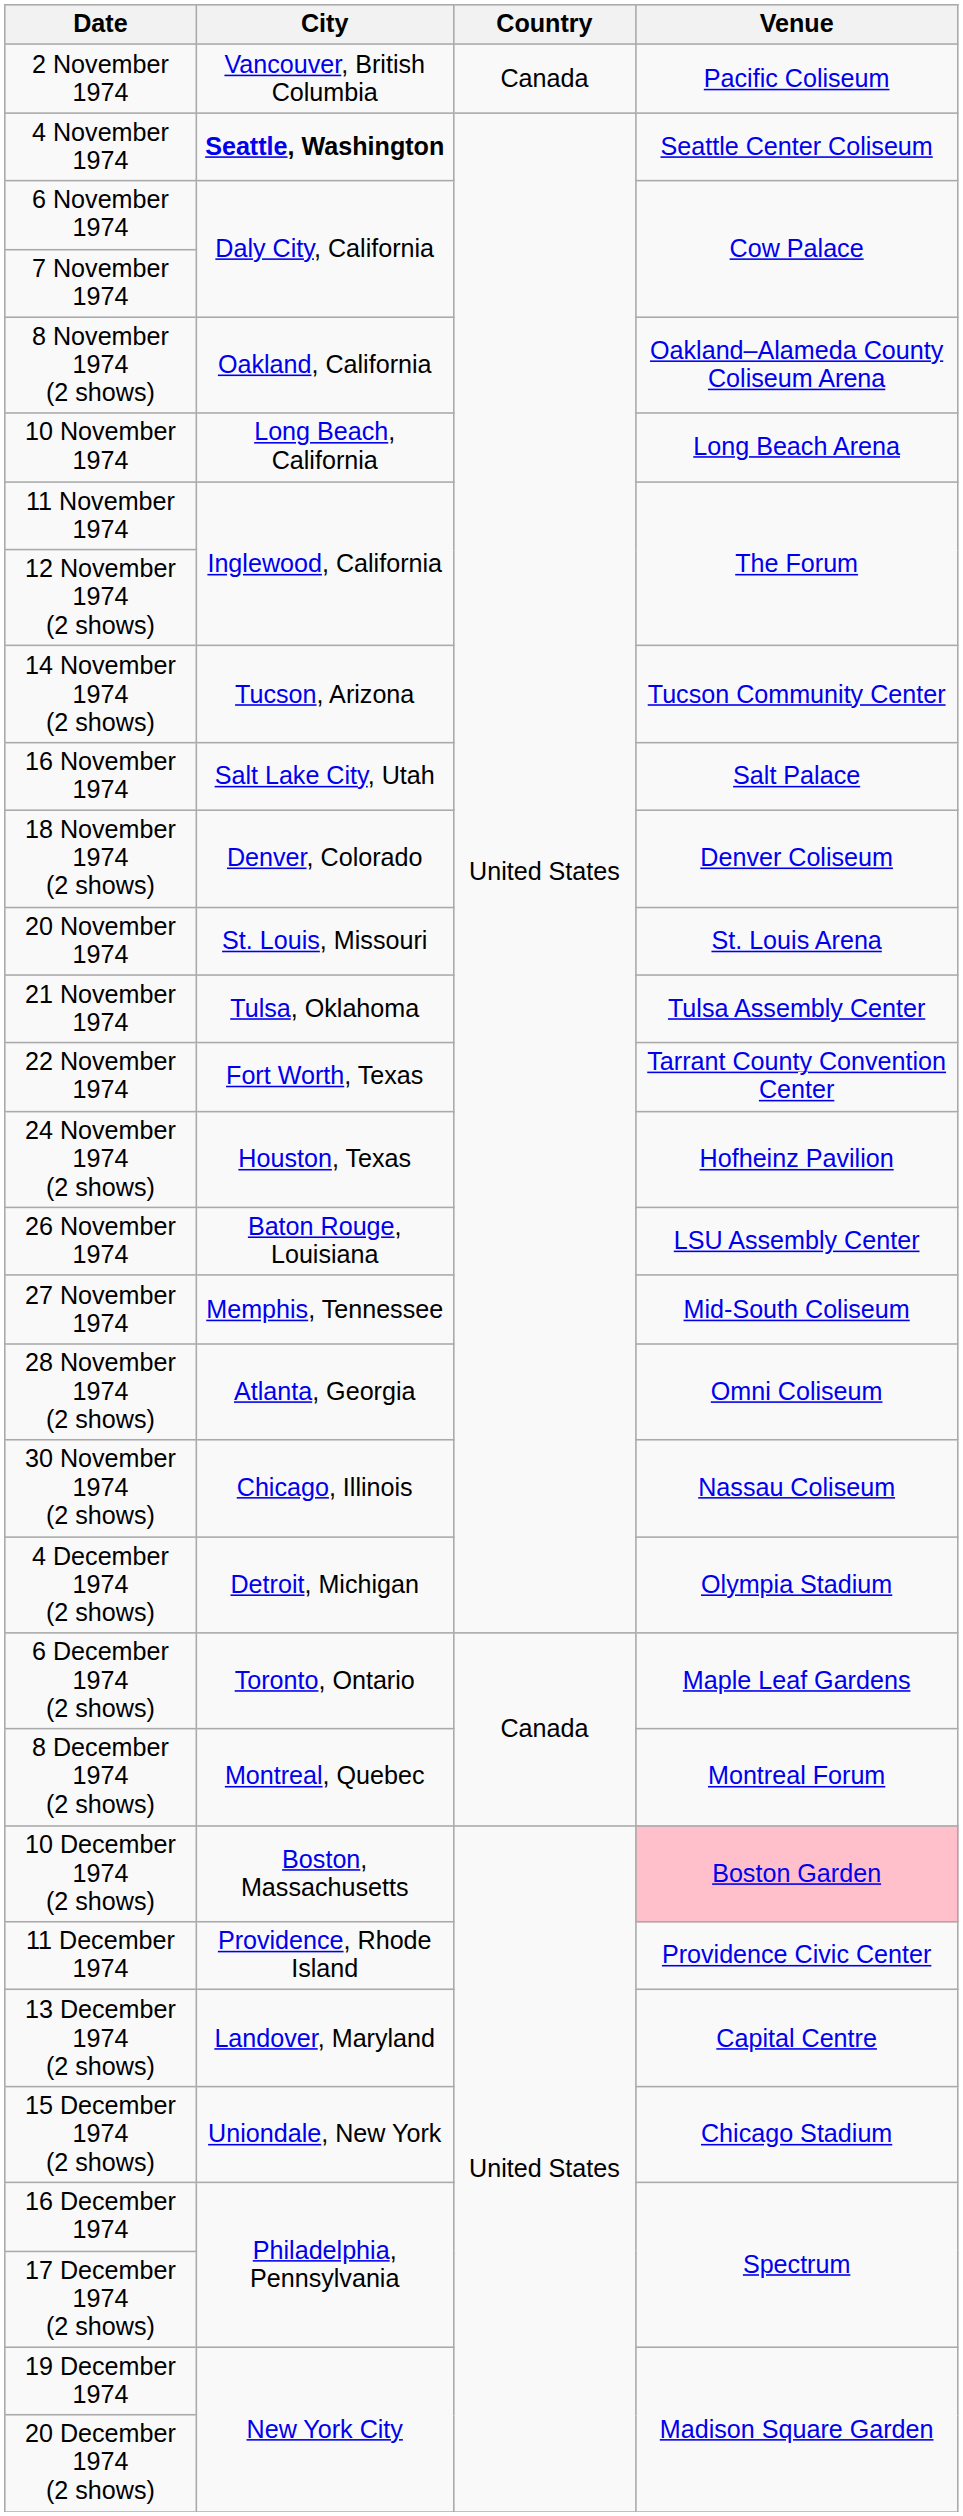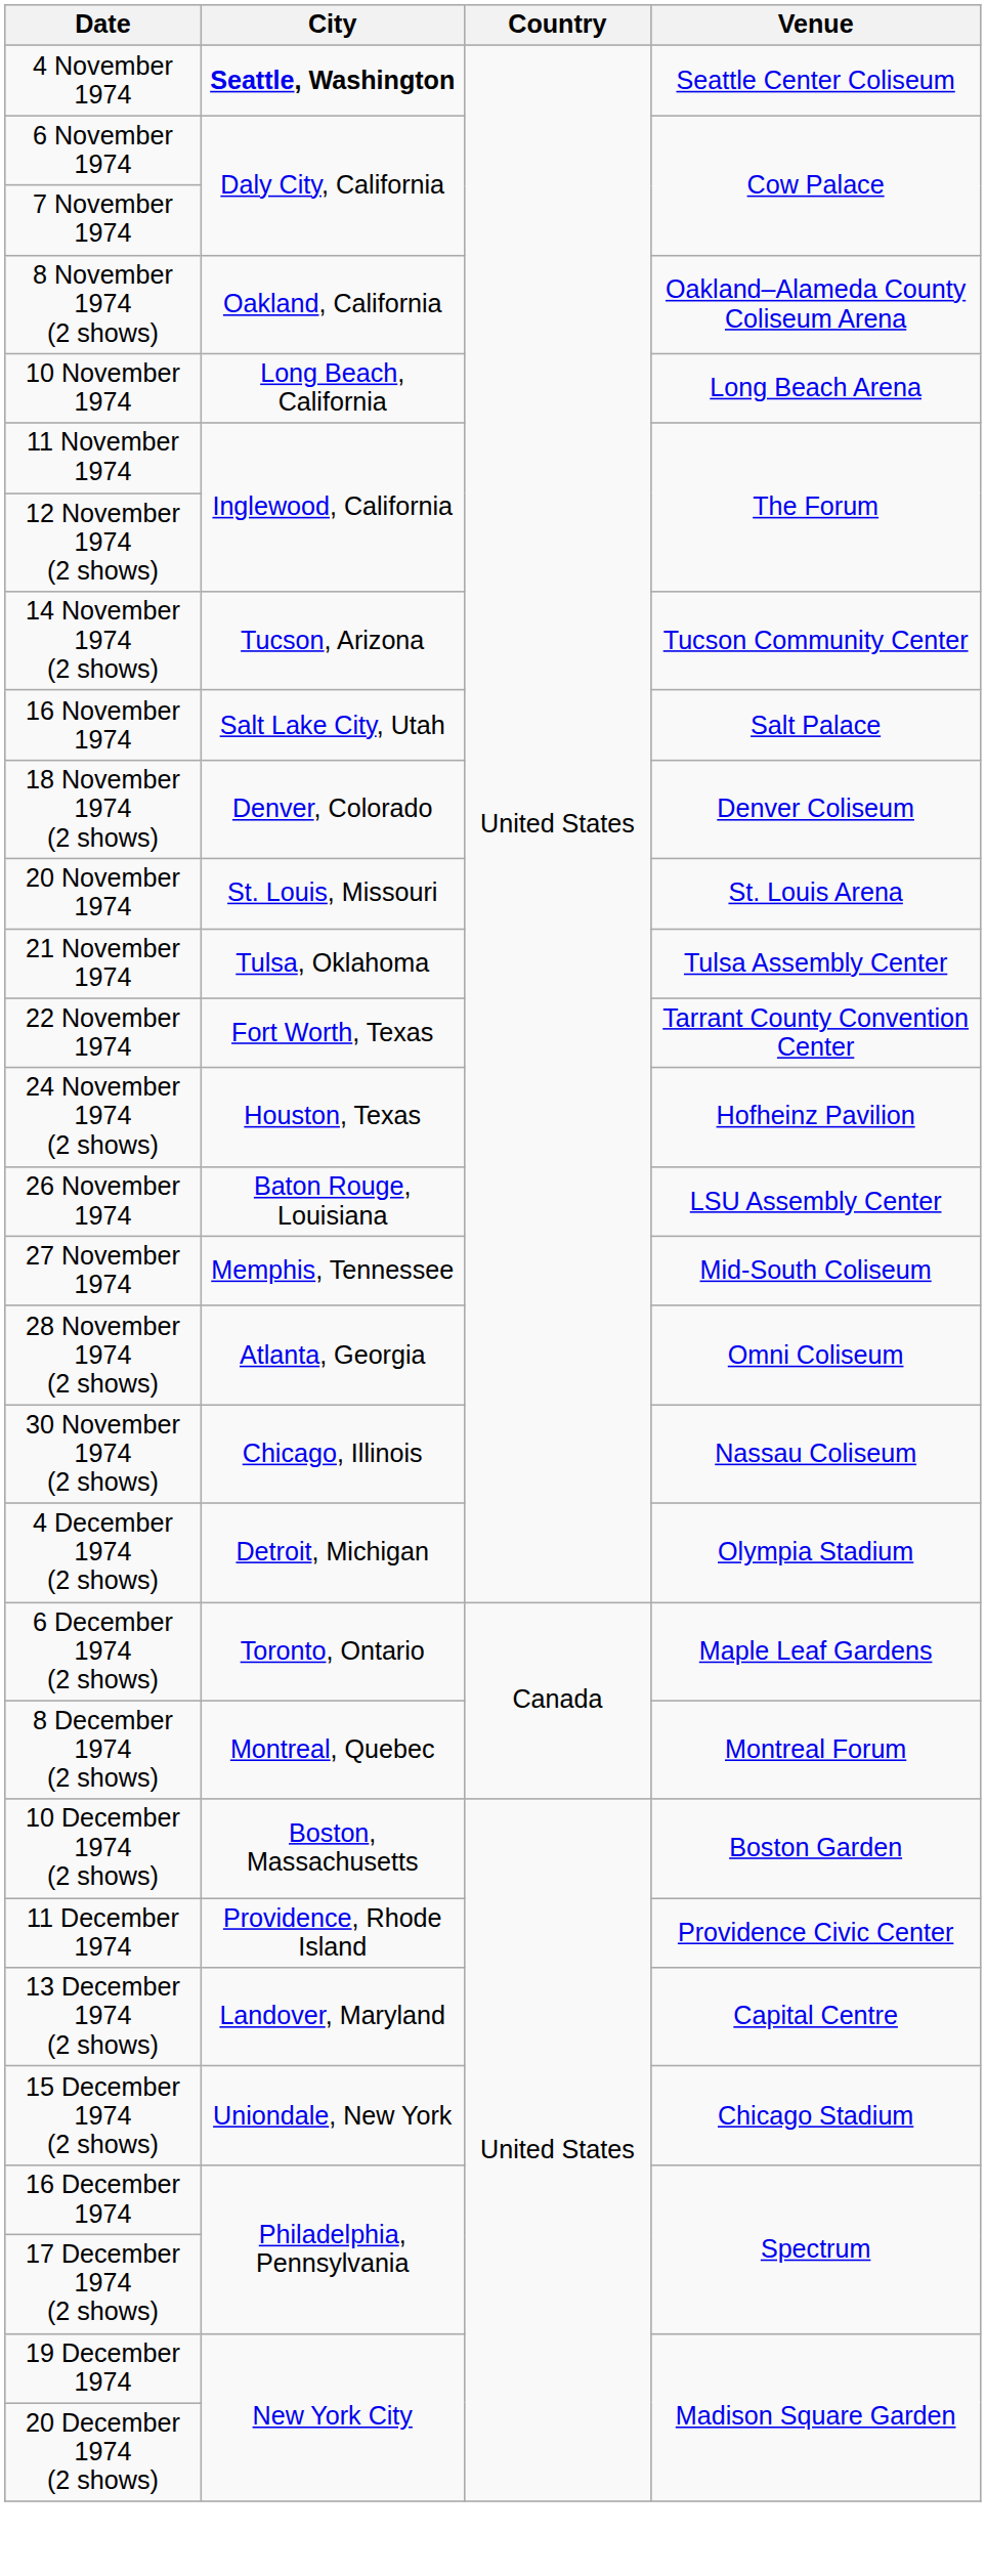- row: 2 November 1974 | Vancouver, British Columbia | Canada | Pacific Coliseum
10 December 1974 (2 shows) | Venue: pink background -> no background
